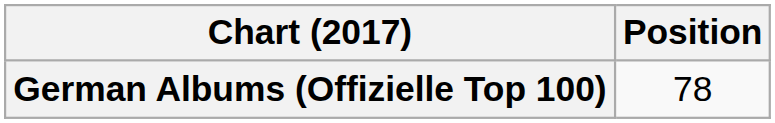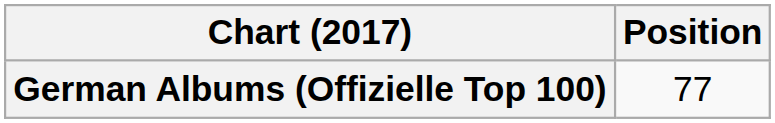German Albums (Offizielle Top 100) | Position: 78 -> 77
